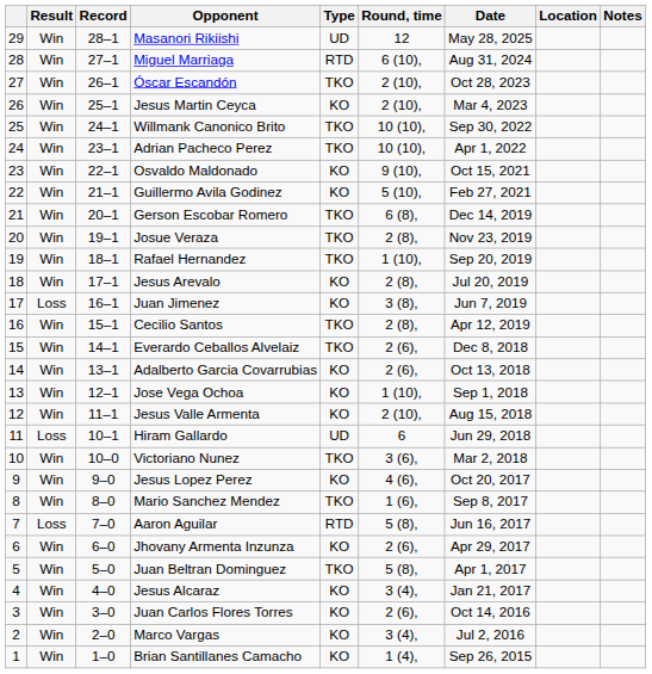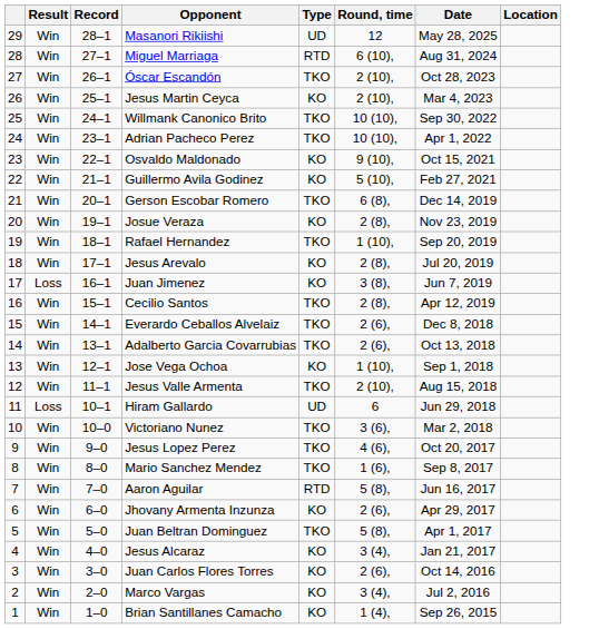- column: Notes
Josue Veraza | Type: TKO -> KO
Adalberto Garcia Covarrubias | Type: KO -> TKO
Jesus Valle Armenta | Type: KO -> TKO
Jesus Lopez Perez | Type: KO -> TKO
Aaron Aguilar | Result: Loss -> Win
